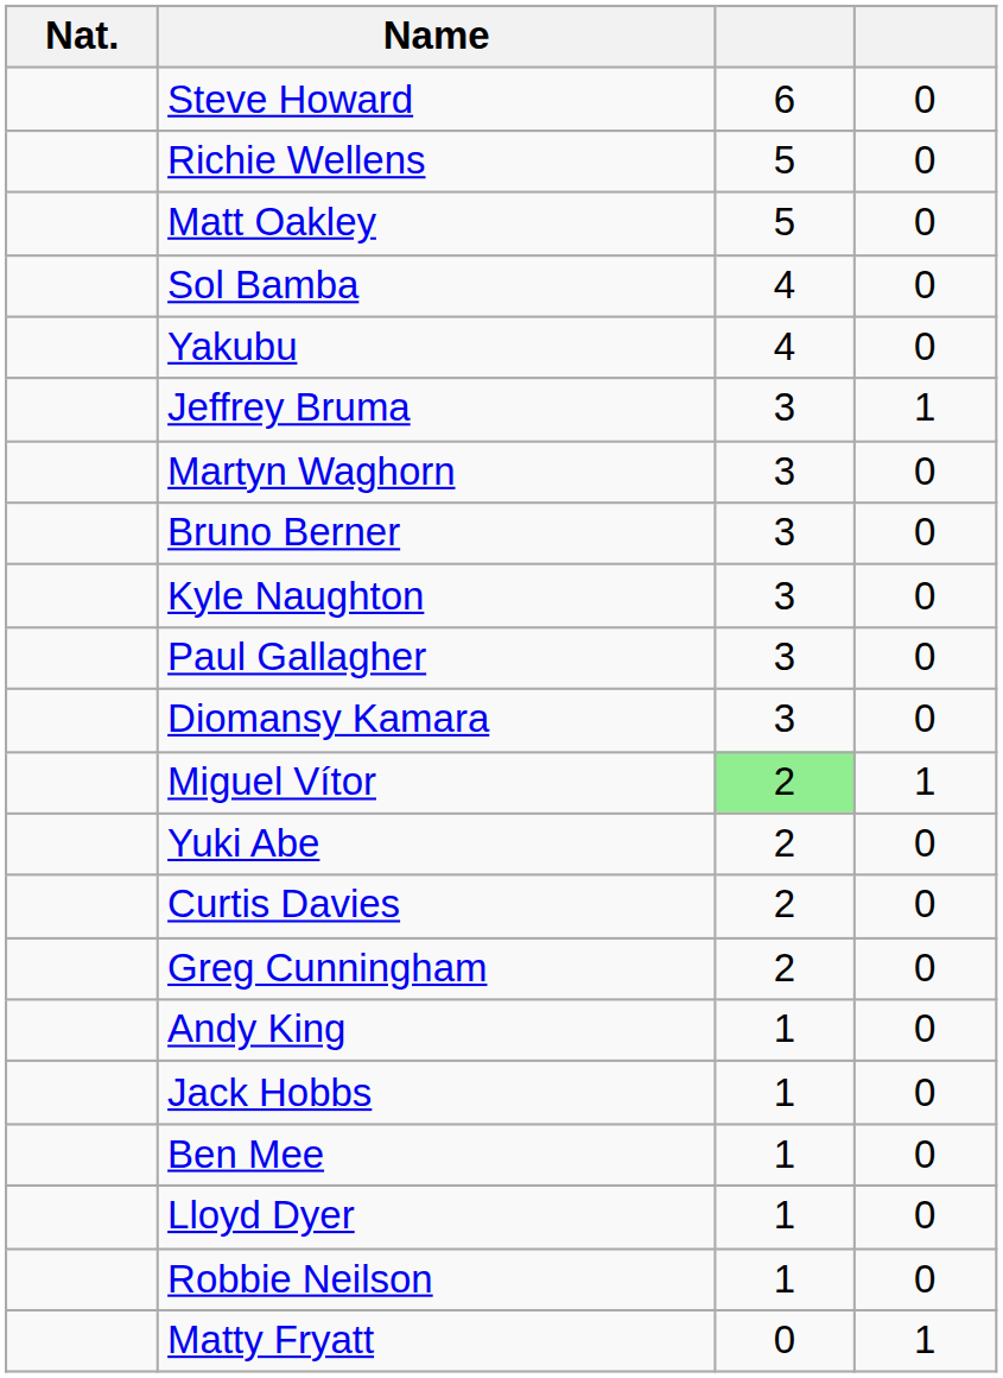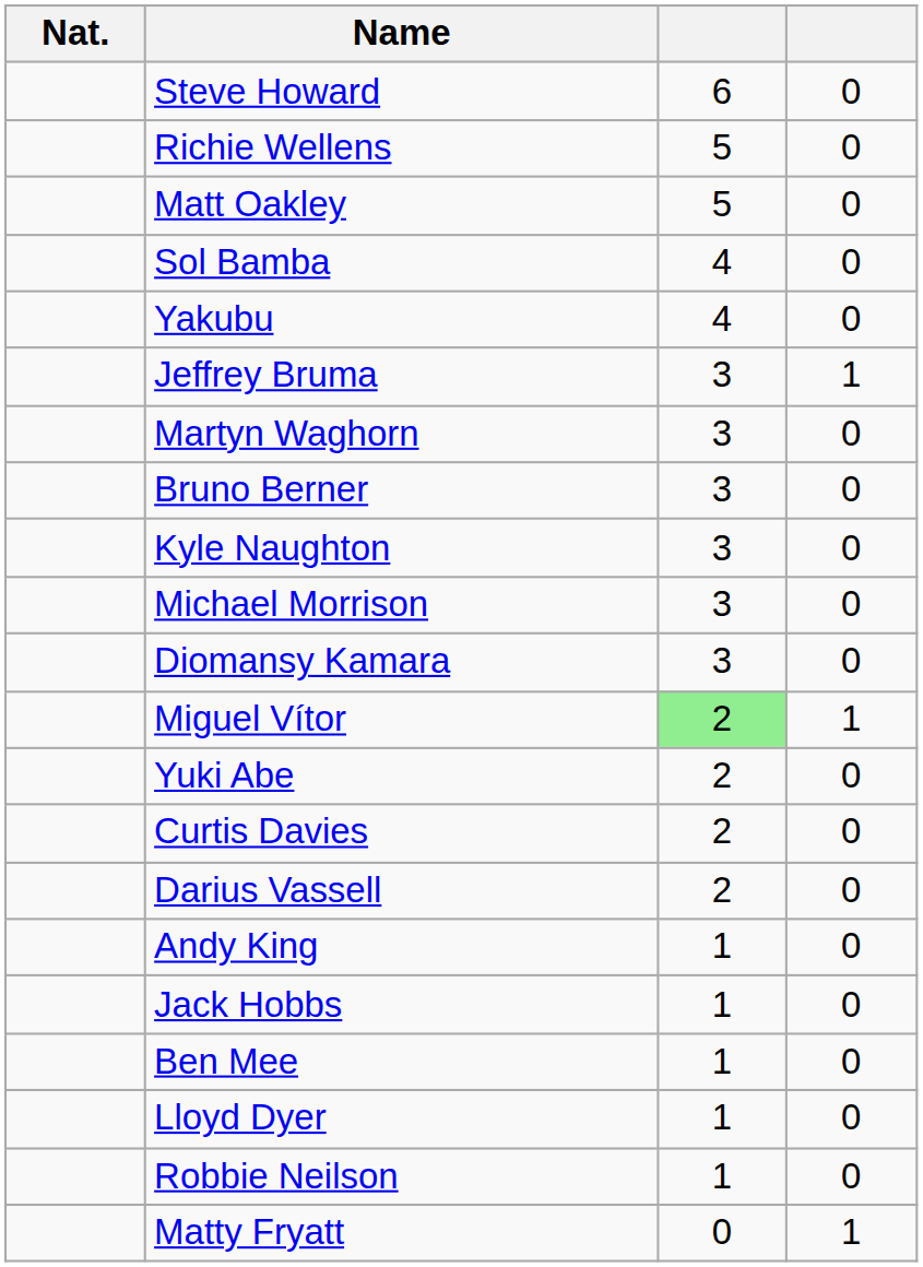+ row: Michael Morrison | 3 | 0
- row: Paul Gallagher | 3 | 0
- row: Greg Cunningham | 2 | 0
+ row: Darius Vassell | 2 | 0
